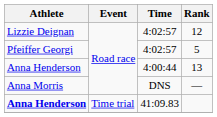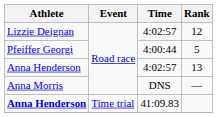5 | Time: 4:02:57 -> 4:00:44
13 | Time: 4:00:44 -> 4:02:57
